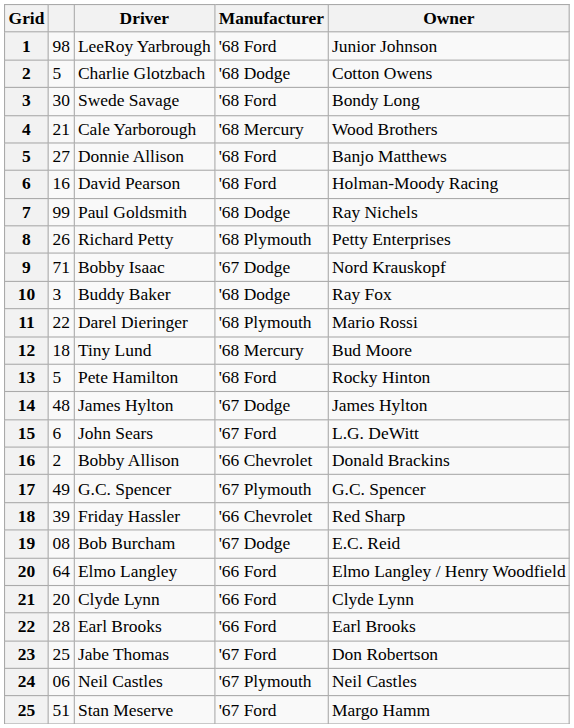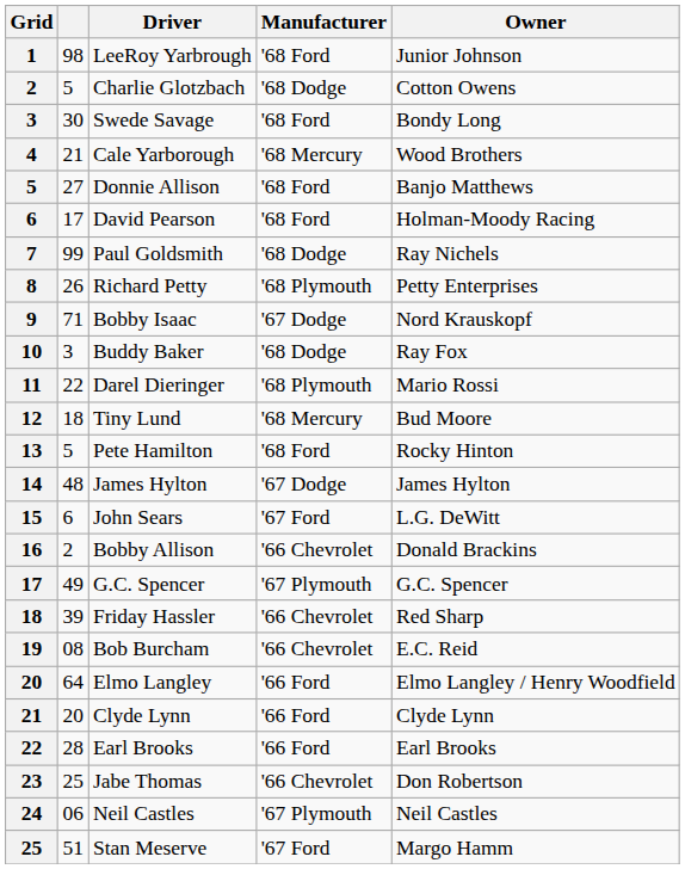David Pearson | column 2: 16 -> 17
Bob Burcham | Manufacturer: '67 Dodge -> '66 Chevrolet
Jabe Thomas | Manufacturer: '67 Ford -> '66 Chevrolet
